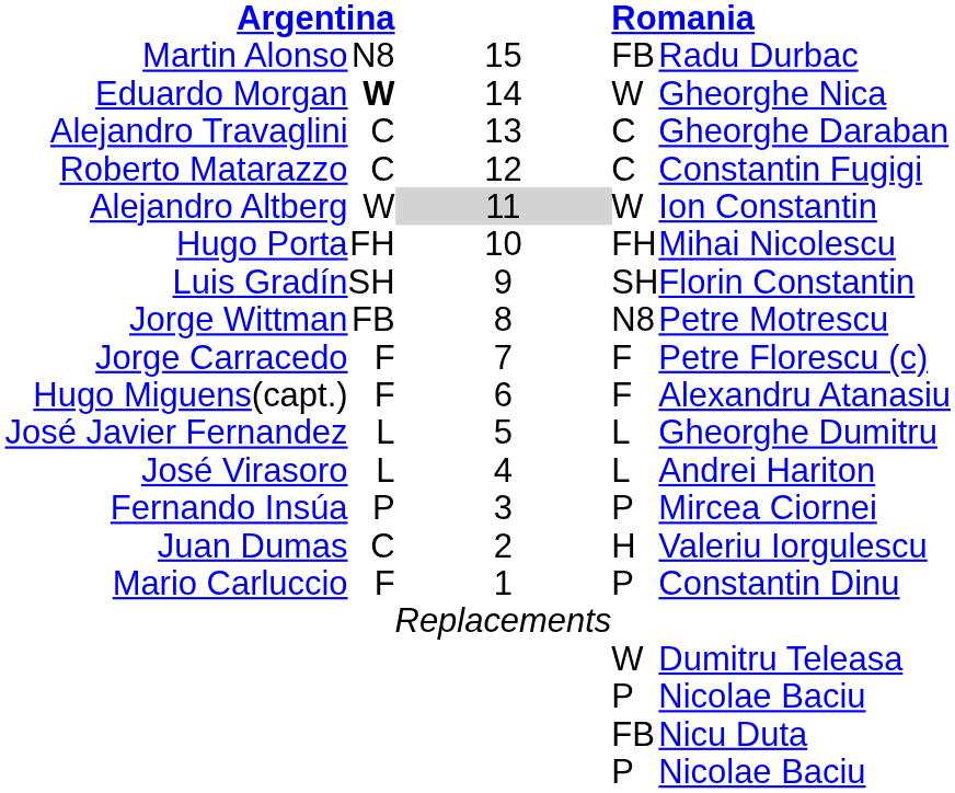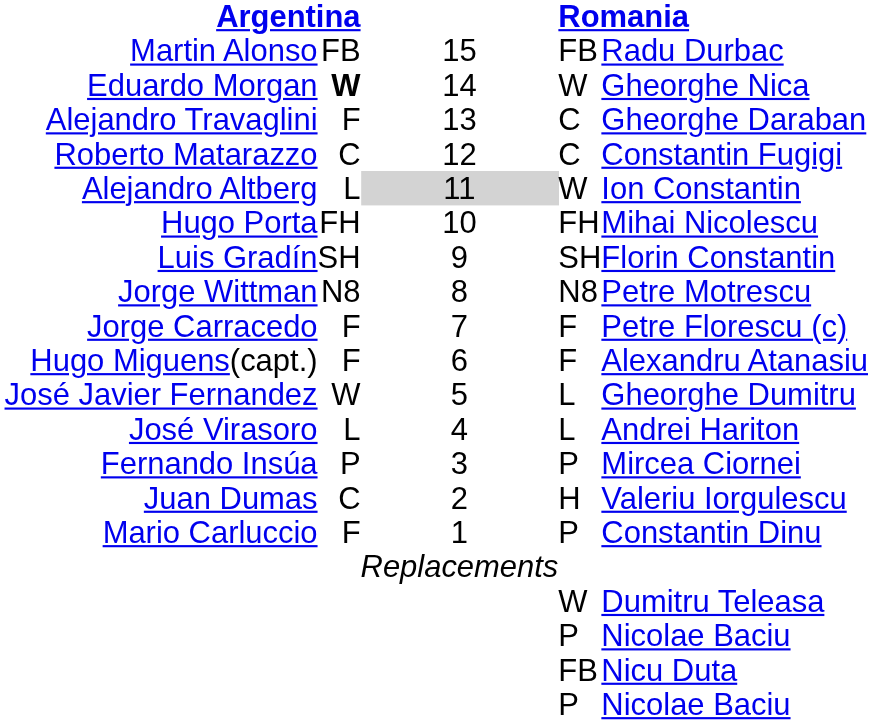Martin Alonso | column 2: N8 -> FB
Alejandro Travaglini | column 2: C -> F
Alejandro Altberg | column 2: W -> L
Jorge Wittman | column 2: FB -> N8
José Javier Fernandez | column 2: L -> W
